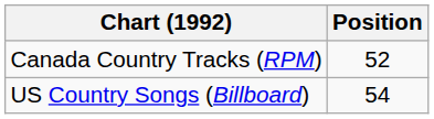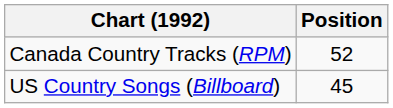US Country Songs (Billboard) | Position: 54 -> 45
